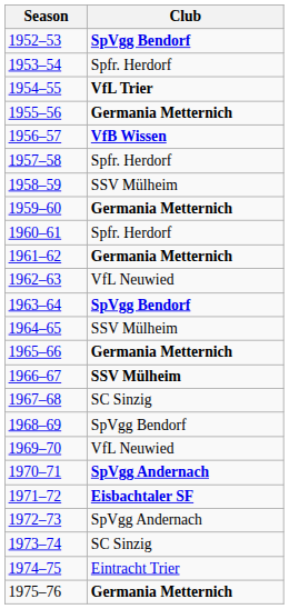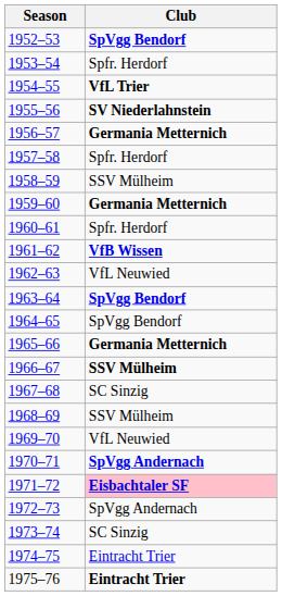1955–56 | Club: Germania Metternich -> SV Niederlahnstein
1956–57 | Club: VfB Wissen -> Germania Metternich
1961–62 | Club: Germania Metternich -> VfB Wissen
1964–65 | Club: SSV Mülheim -> SpVgg Bendorf
1968–69 | Club: SpVgg Bendorf -> SSV Mülheim
1971–72 | Club: no background -> pink background
1975–76 | Club: Germania Metternich -> Eintracht Trier
